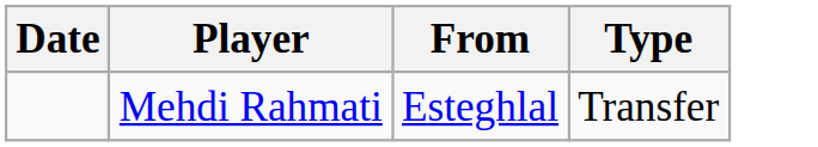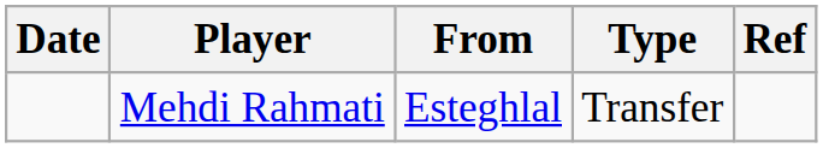+ column: Ref
